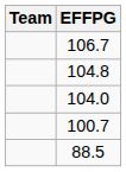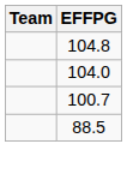- row: 106.7
